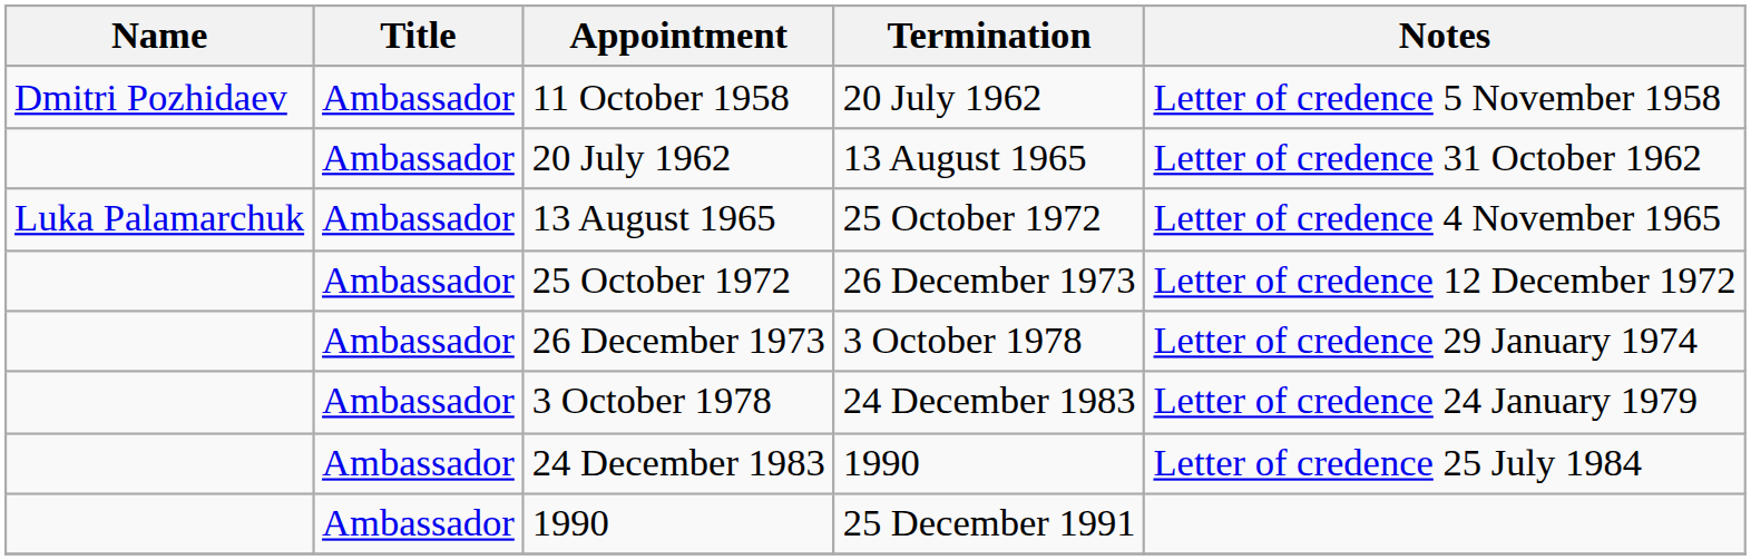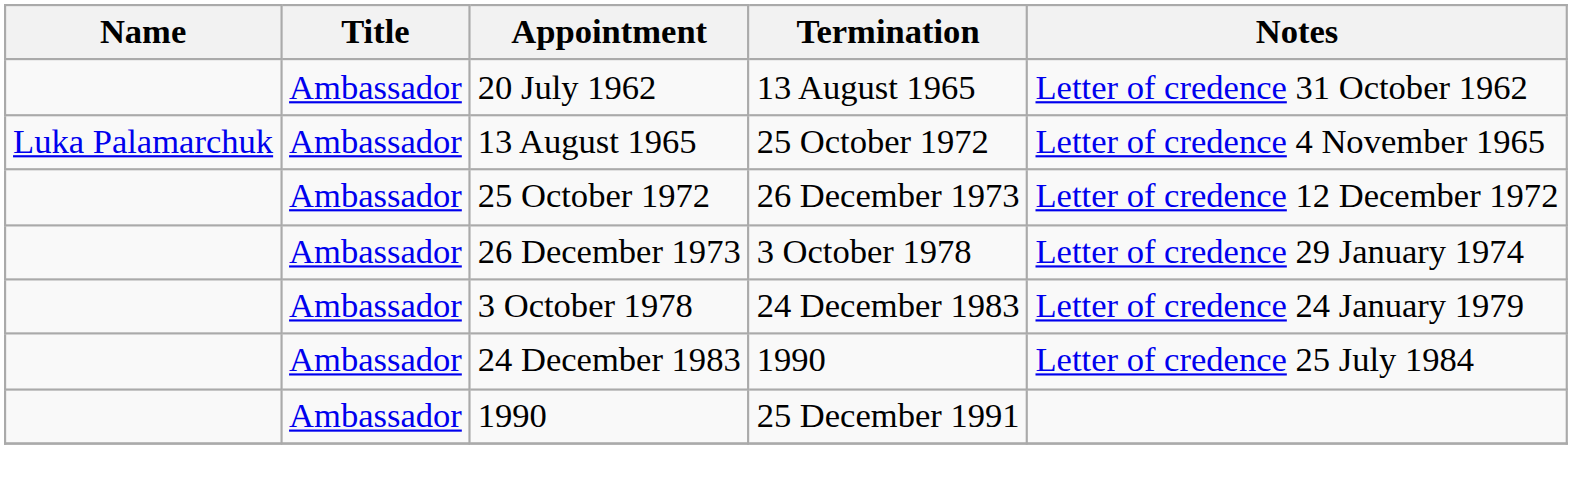- row: Dmitri Pozhidaev | Ambassador | 11 October 1958 | 20 July 1962 | Letter of credence 5 November 1958
